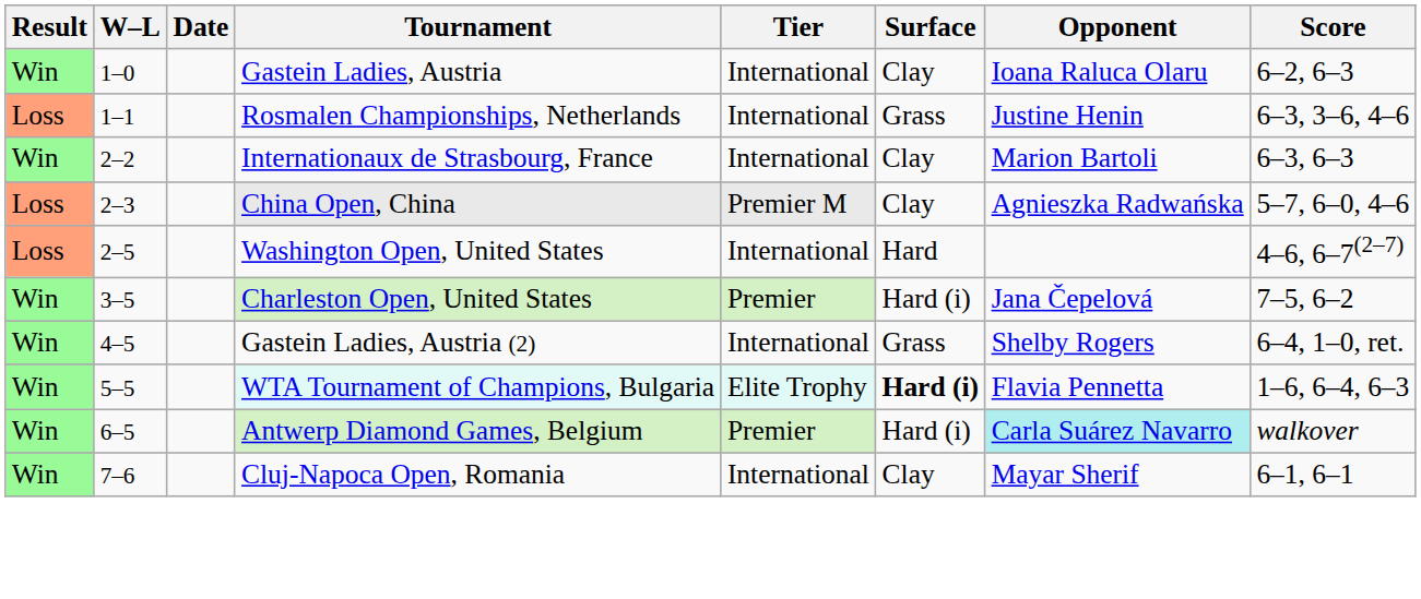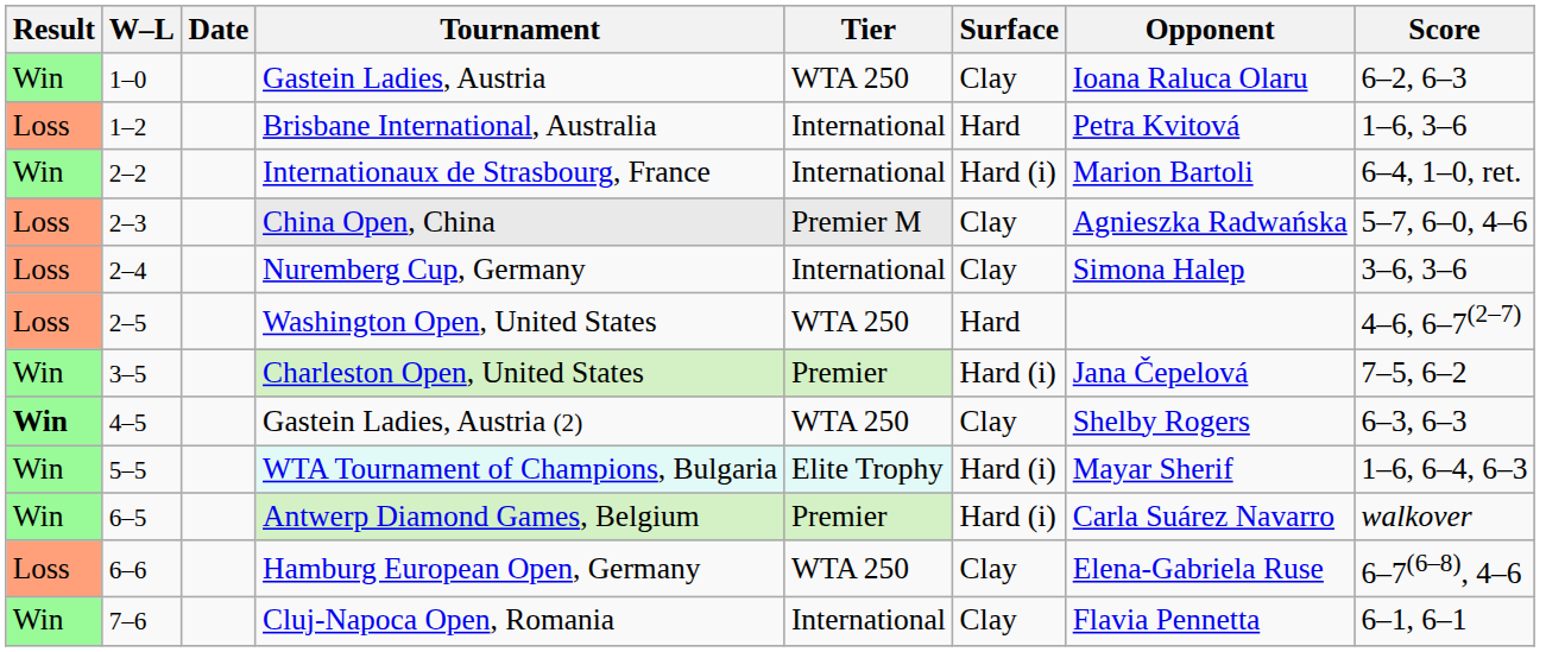Gastein Ladies, Austria | Tier: International -> WTA 250
- row: Loss | 1–1 | Rosmalen Championships, Netherlands | International | Grass | Justine Henin | 6–3, 3–6, 4–6
+ row: Loss | 1–2 | Brisbane International, Australia | International | Hard | Petra Kvitová | 1–6, 3–6
Internationaux de Strasbourg, France | Surface: Clay -> Hard (i)
Internationaux de Strasbourg, France | Score: 6–3, 6–3 -> 6–4, 1–0, ret.
+ row: Loss | 2–4 | Nuremberg Cup, Germany | International | Clay | Simona Halep | 3–6, 3–6
Washington Open, United States | Tier: International -> WTA 250
Gastein Ladies, Austria (2) | Result: normal -> bold
Gastein Ladies, Austria (2) | Tier: International -> WTA 250
Gastein Ladies, Austria (2) | Surface: Grass -> Clay
Gastein Ladies, Austria (2) | Score: 6–4, 1–0, ret. -> 6–3, 6–3
WTA Tournament of Champions, Bulgaria | Surface: bold -> normal
WTA Tournament of Champions, Bulgaria | Opponent: Flavia Pennetta -> Mayar Sherif
Antwerp Diamond Games, Belgium | Opponent: paleturquoise background -> no background
+ row: Loss | 6–6 | Hamburg European Open, Germany | WTA 250 | Clay | Elena-Gabriela Ruse | 6–7(6–8), 4–6
Cluj-Napoca Open, Romania | Opponent: Mayar Sherif -> Flavia Pennetta
